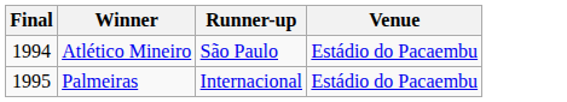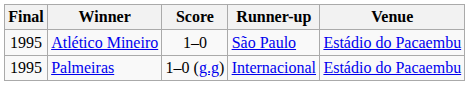+ column: Score | 1–0 | 1–0 (g.g)
Atlético Mineiro | Final: 1994 -> 1995
